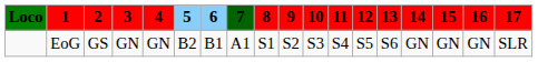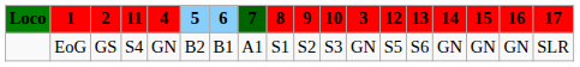columns swapped: 3 <-> 11
